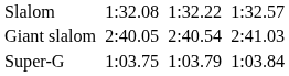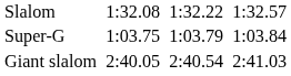rows swapped: Giant slalom <-> Super-G
